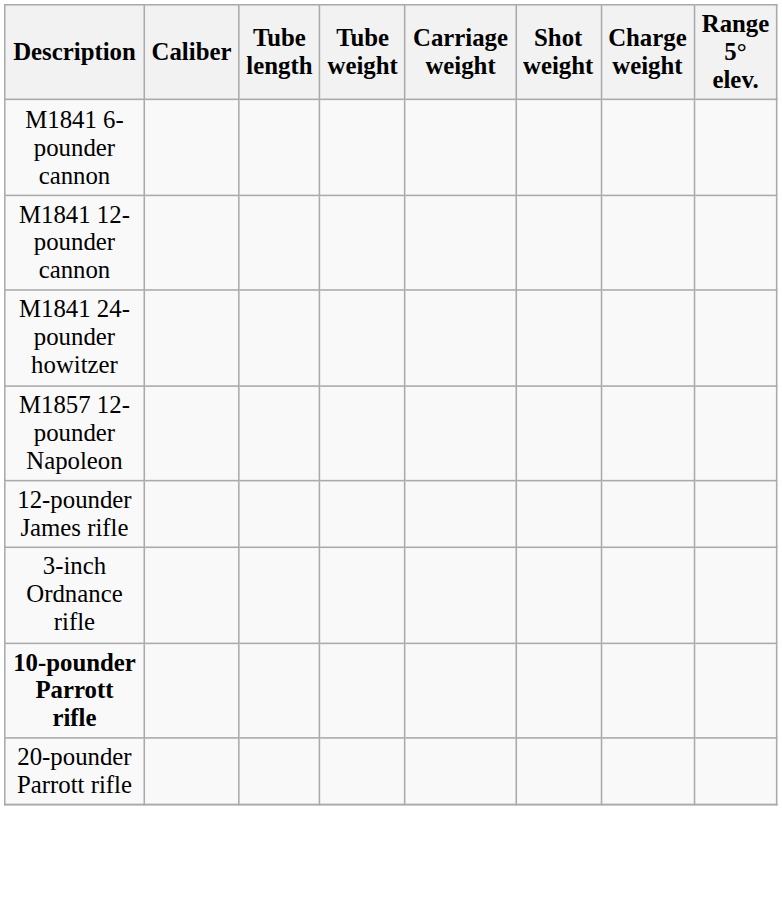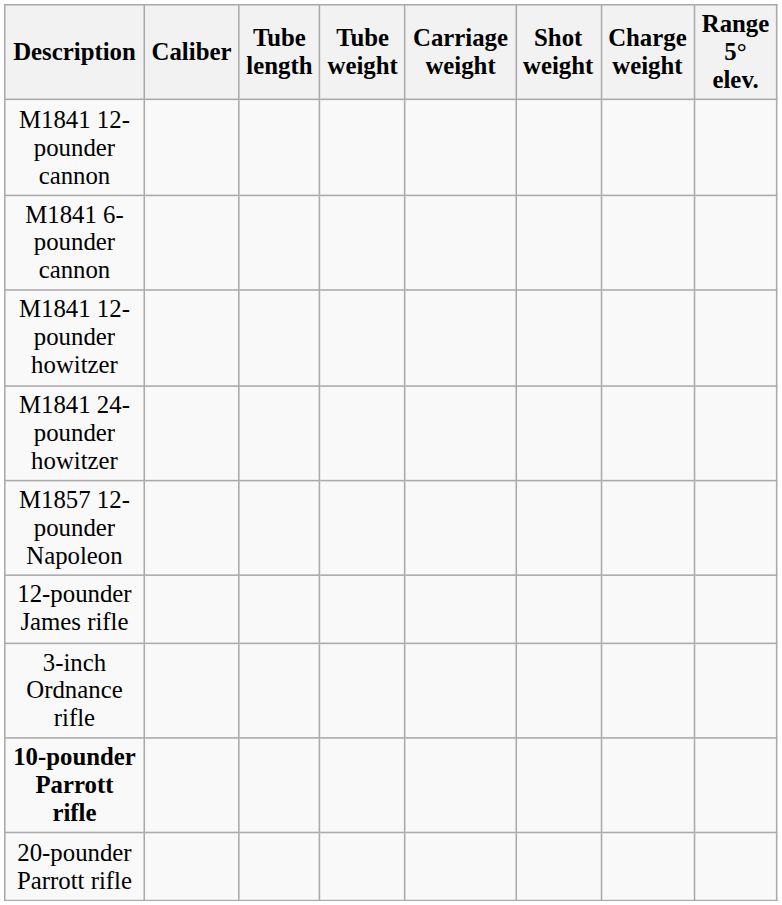rows swapped: M1841 6-pounder cannon <-> M1841 12-pounder cannon
+ row: M1841 12-pounder howitzer
